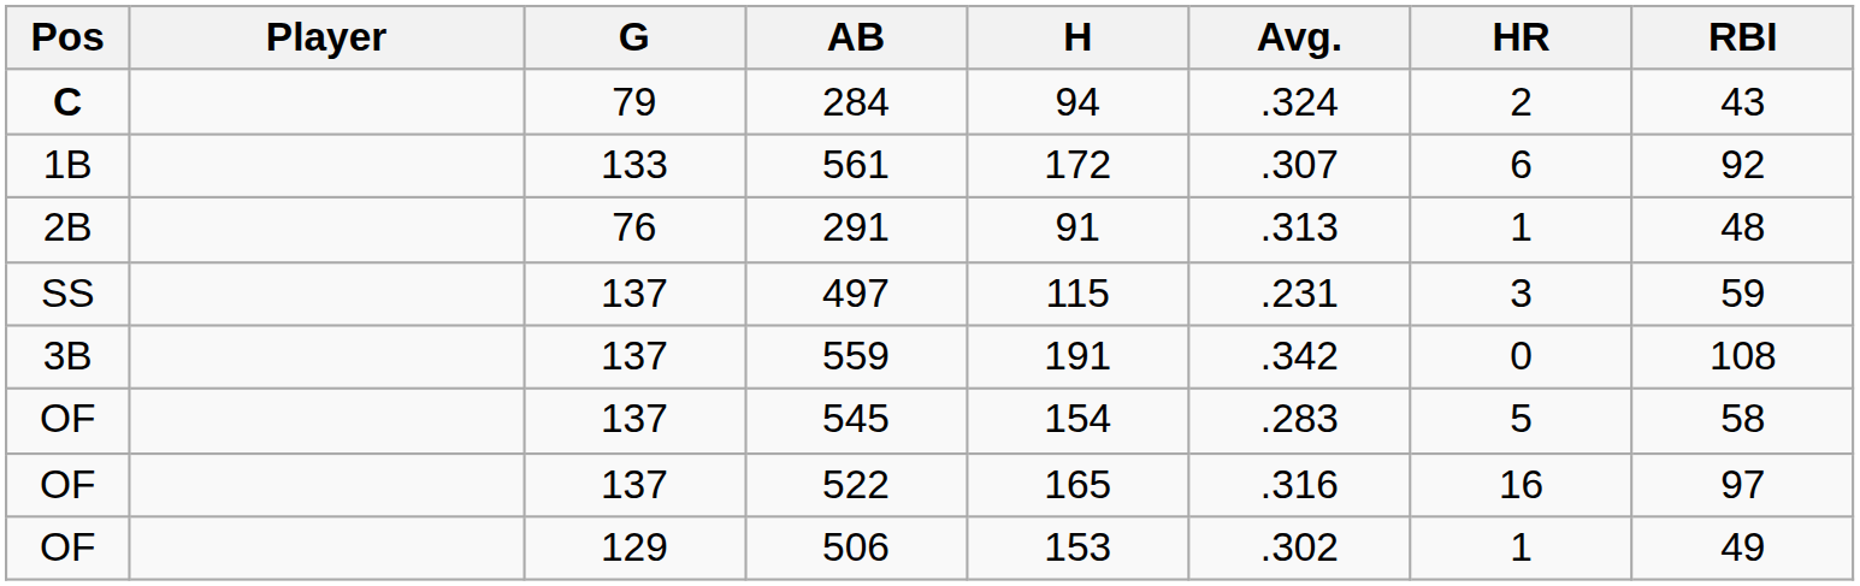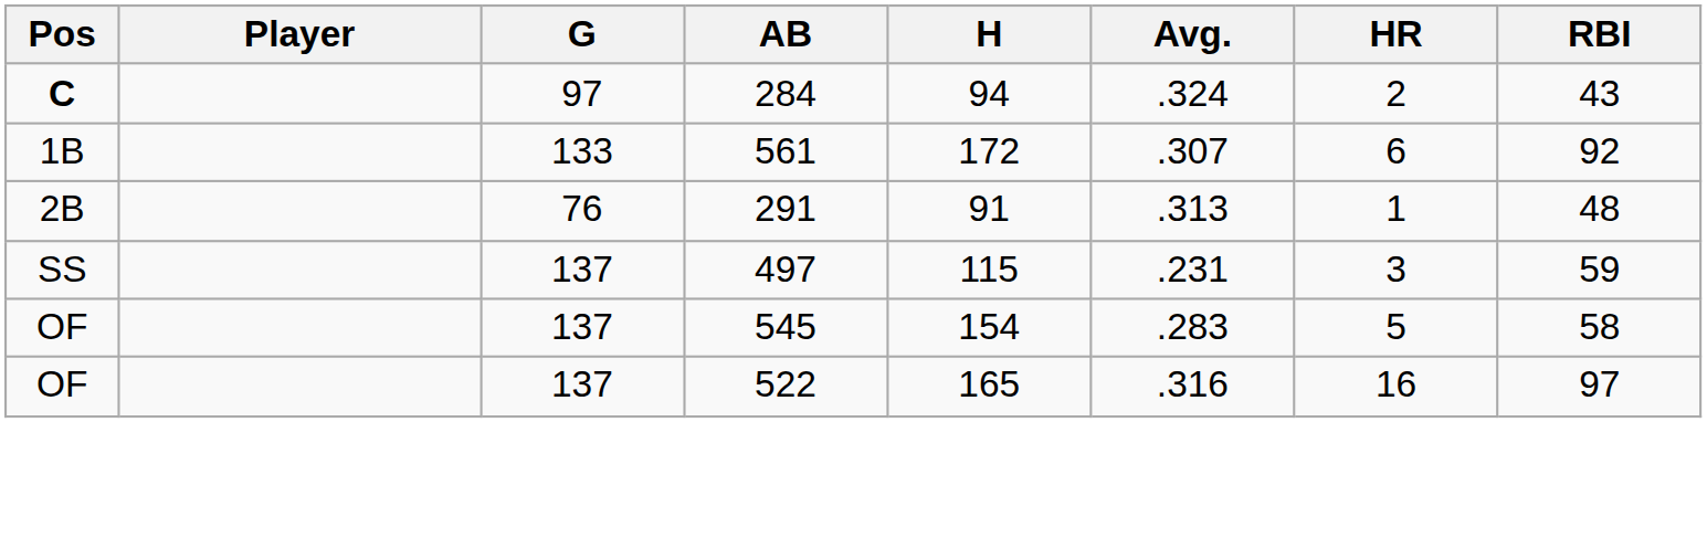284 | G: 79 -> 97
- row: 3B | 137 | 559 | 191 | .342 | 0 | 108
- row: OF | 129 | 506 | 153 | .302 | 1 | 49
